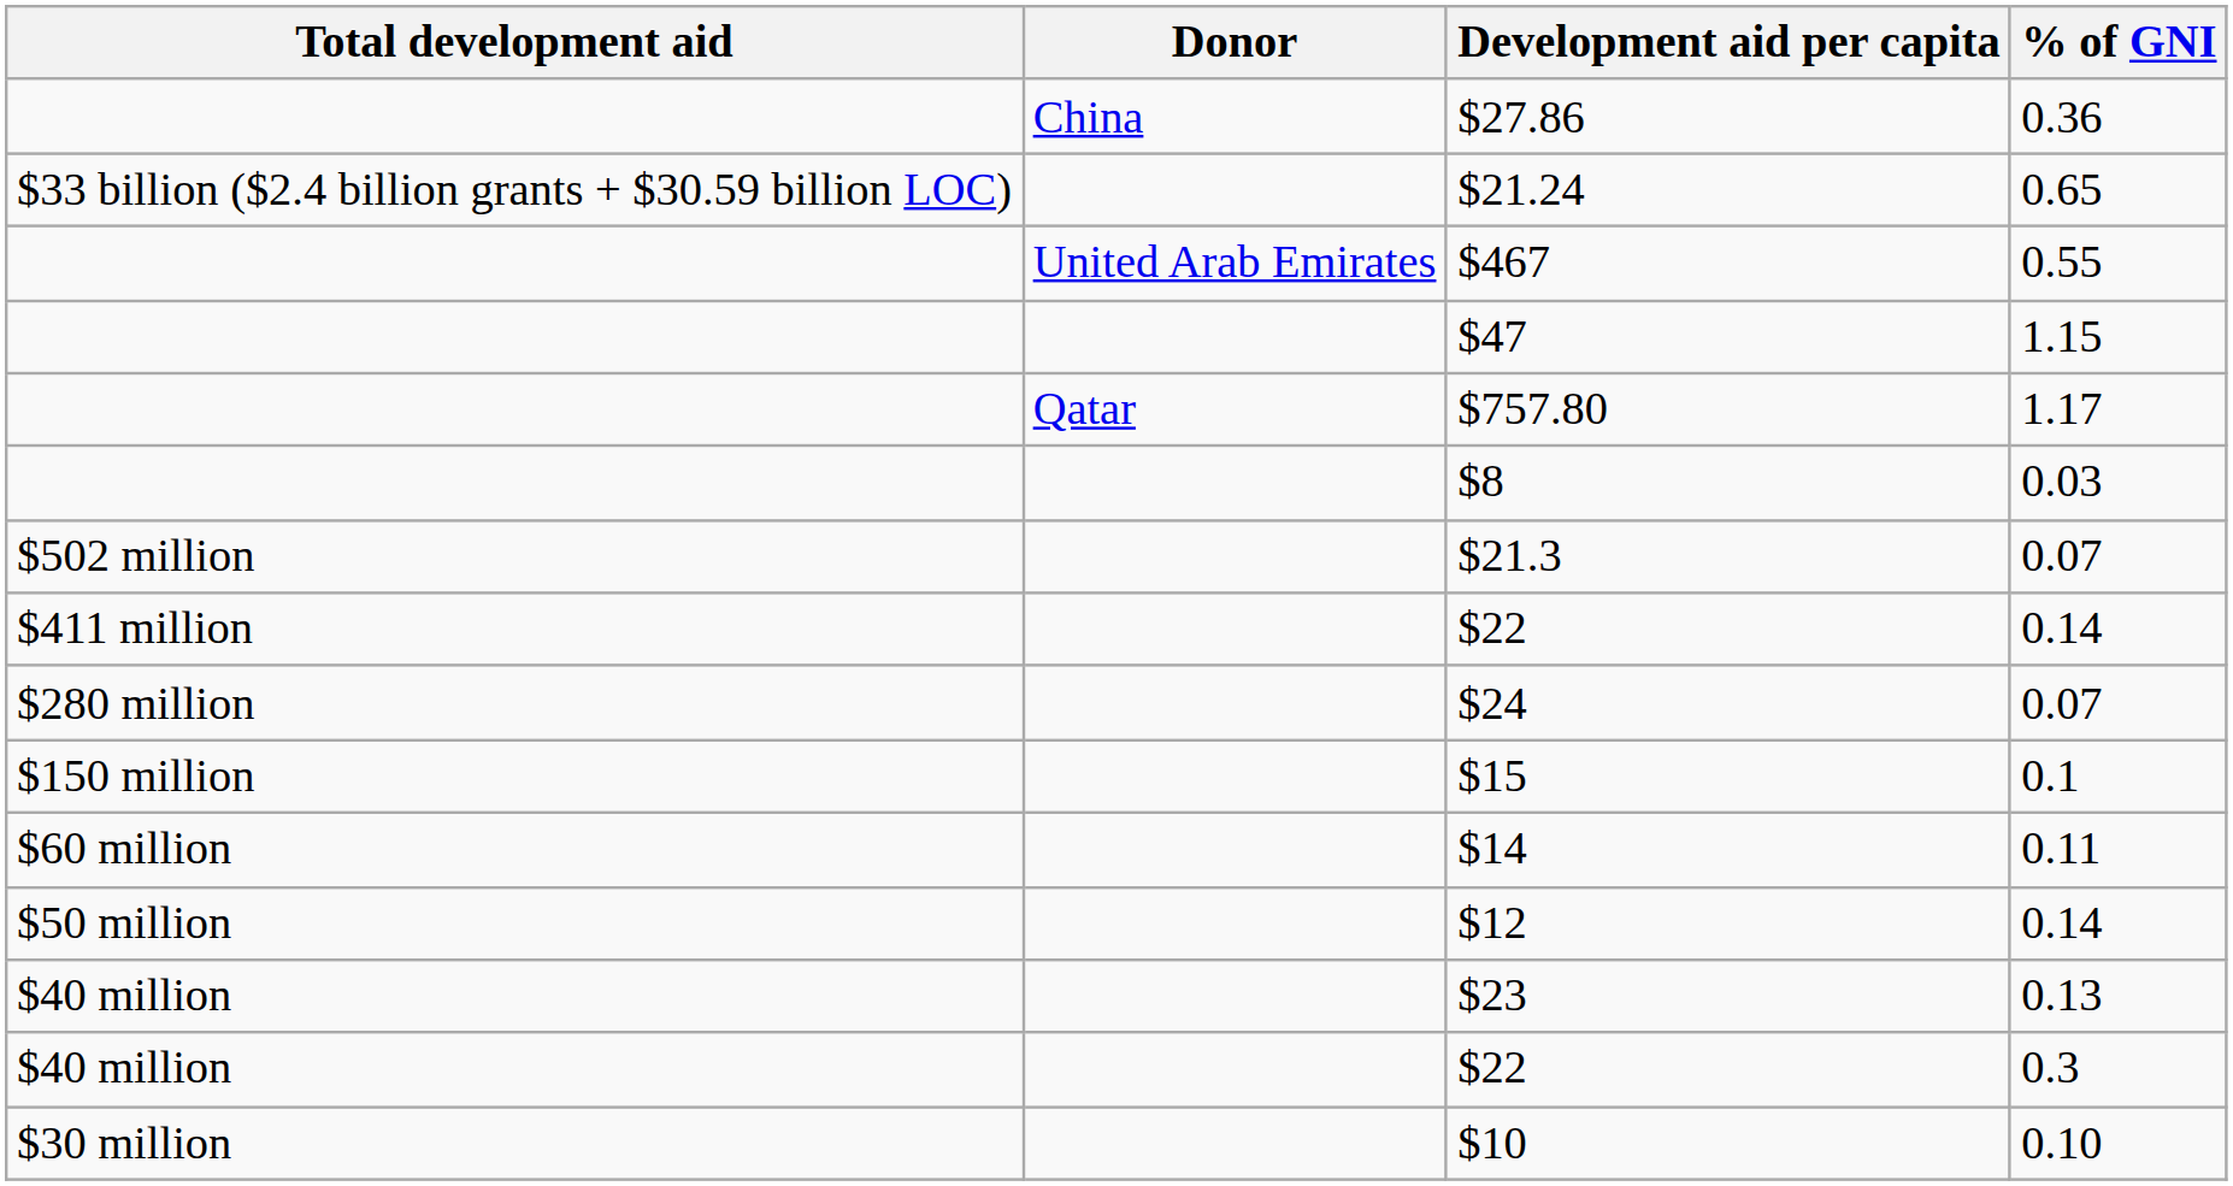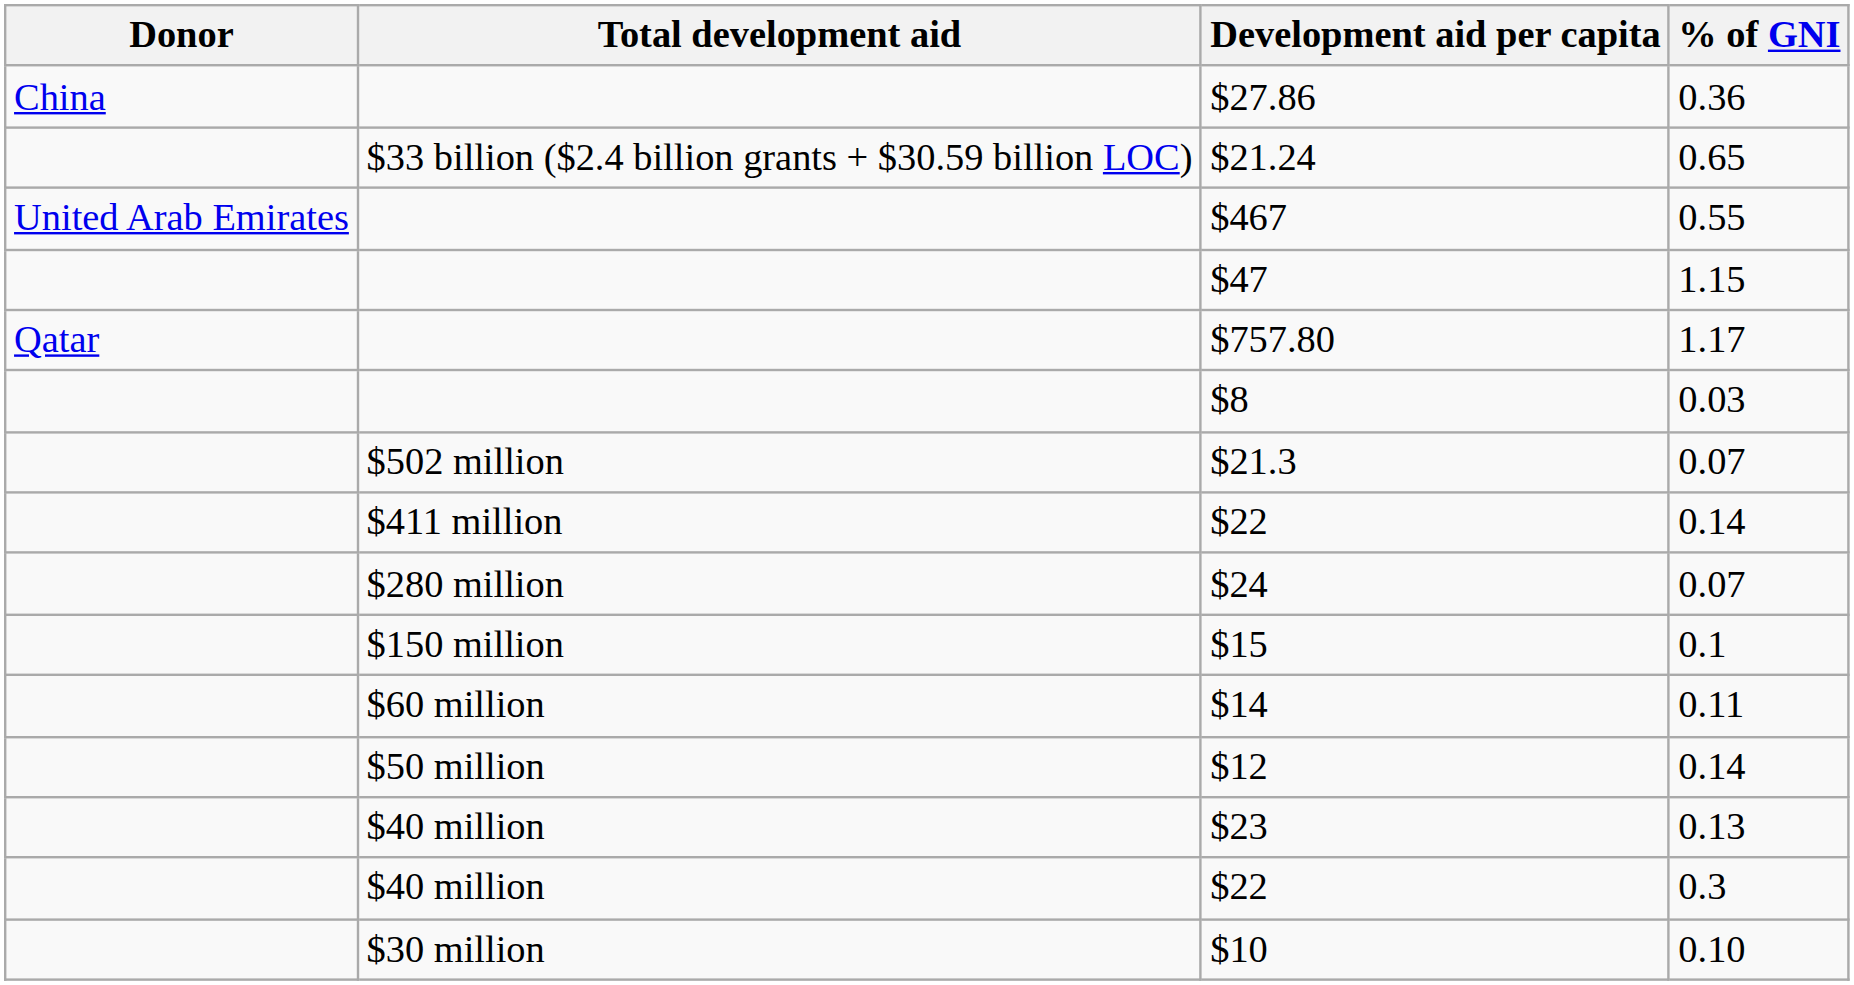columns swapped: Donor <-> Total development aid
